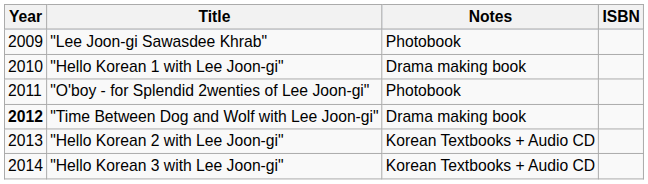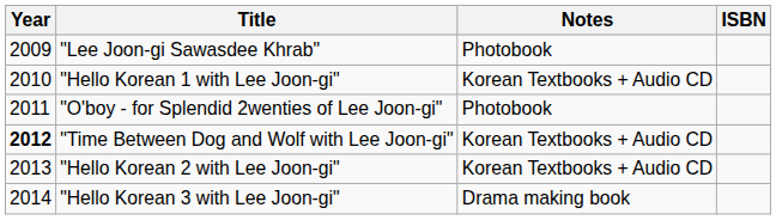"Hello Korean 1 with Lee Joon-gi" | Notes: Drama making book -> Korean Textbooks + Audio CD
"Time Between Dog and Wolf with Lee Joon-gi" | Notes: Drama making book -> Korean Textbooks + Audio CD
"Hello Korean 3 with Lee Joon-gi" | Notes: Korean Textbooks + Audio CD -> Drama making book
